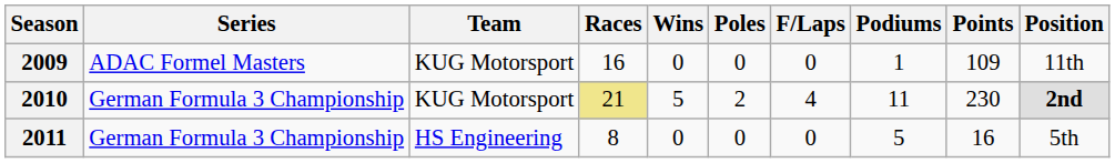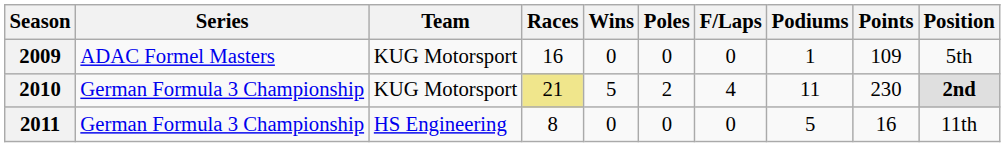2009 | Position: 11th -> 5th
2011 | Position: 5th -> 11th
